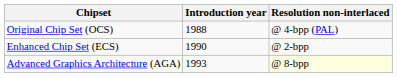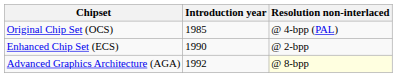Original Chip Set (OCS) | Introduction year: 1988 -> 1985
Advanced Graphics Architecture (AGA) | Introduction year: 1993 -> 1992
